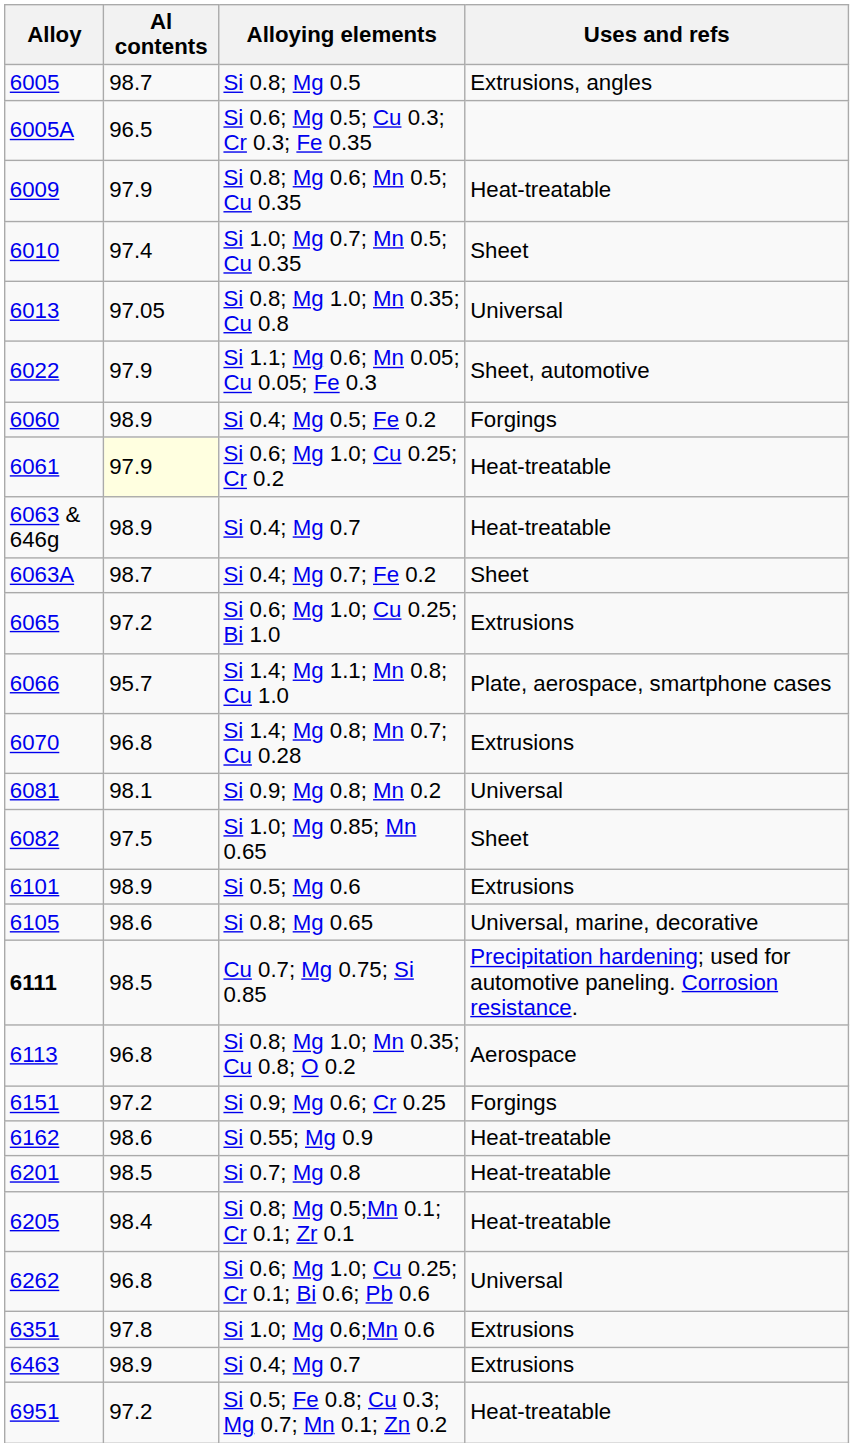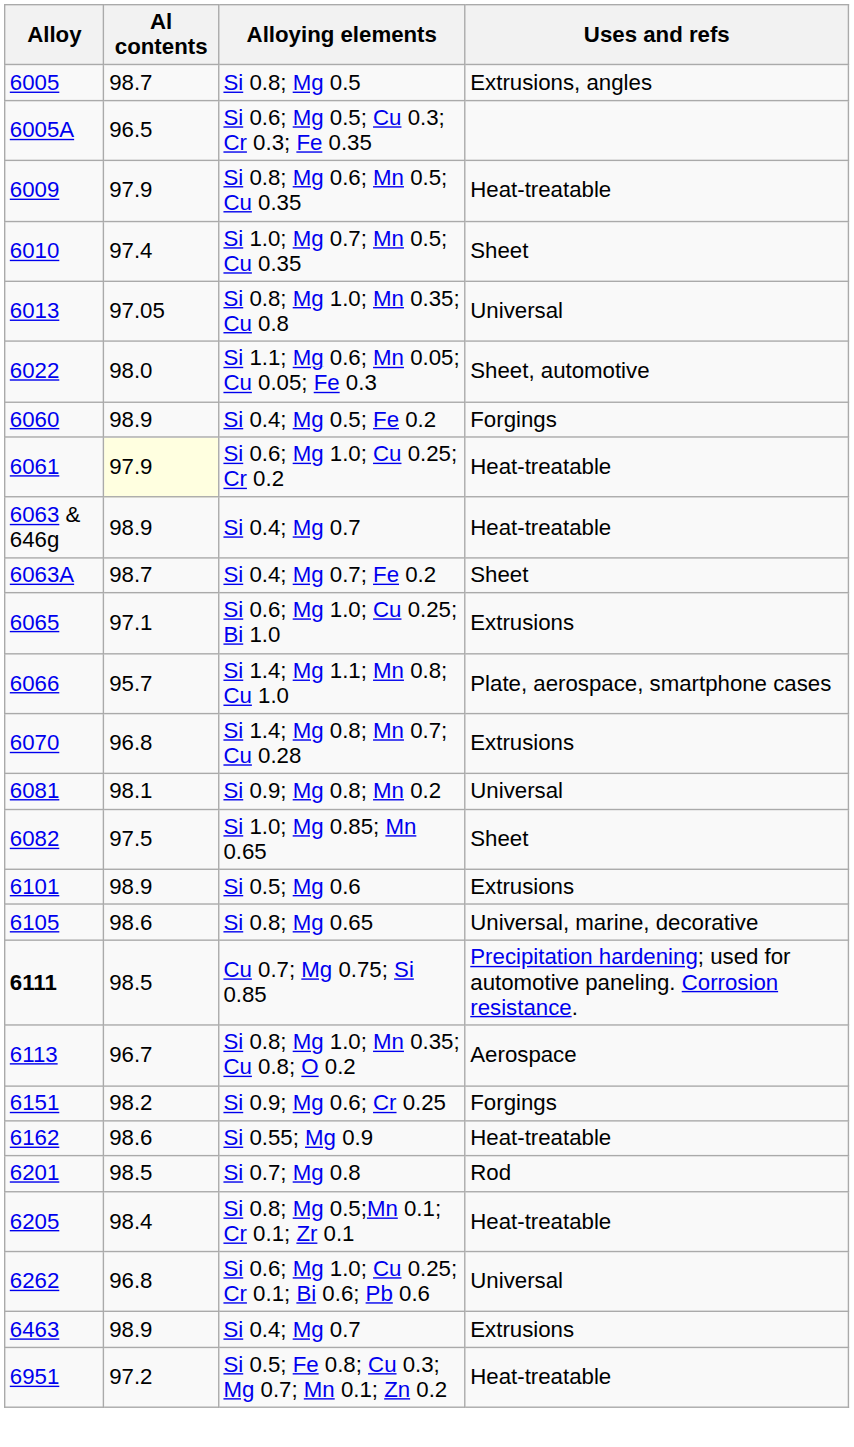Si 1.1; Mg 0.6; Mn 0.05; Cu 0.05; Fe 0.3 | Al contents: 97.9 -> 98.0
Si 0.6; Mg 1.0; Cu 0.25; Bi 1.0 | Al contents: 97.2 -> 97.1
Si 0.8; Mg 1.0; Mn 0.35; Cu 0.8; O 0.2 | Al contents: 96.8 -> 96.7
Si 0.9; Mg 0.6; Cr 0.25 | Al contents: 97.2 -> 98.2
Si 0.7; Mg 0.8 | Uses and refs: Heat-treatable -> Rod
- row: 6351 | 97.8 | Si 1.0; Mg 0.6;Mn 0.6 | Extrusions
